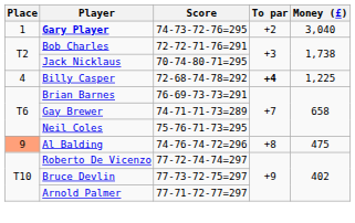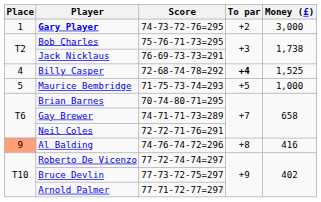Gary Player | Money (£): 3,040 -> 3,000
Bob Charles | Score: 72-72-71-76=291 -> 75-76-71-73=295
Jack Nicklaus | Score: 70-74-80-71=295 -> 76-69-73-73=291
Billy Casper | Money (£): 1,225 -> 1,525
+ row: 5 | Maurice Bembridge | 71-75-73-74=293 | +5 | 1,000
Brian Barnes | Score: 76-69-73-73=291 -> 70-74-80-71=295
Neil Coles | Score: 75-76-71-73=295 -> 72-72-71-76=291
Al Balding | Money (£): 475 -> 416
